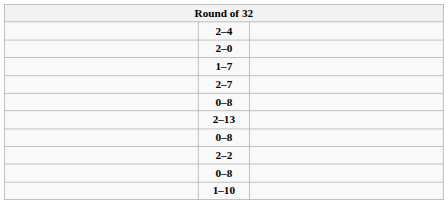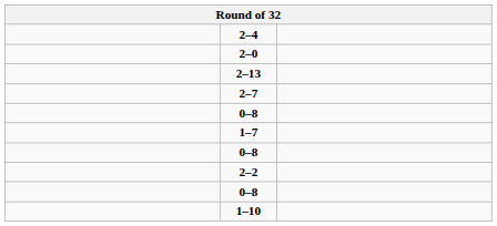rows swapped: 1–7 <-> 2–13
